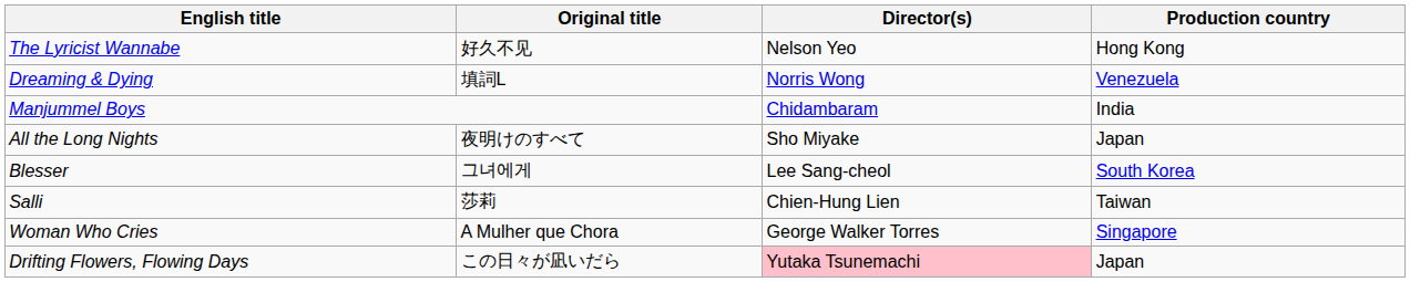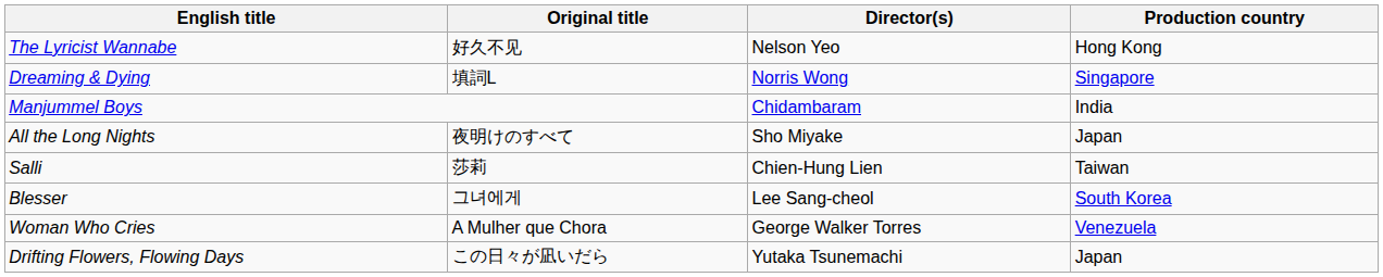Dreaming & Dying | Production country: Venezuela -> Singapore
rows swapped: Blesser <-> Salli
Woman Who Cries | Production country: Singapore -> Venezuela
Drifting Flowers, Flowing Days | Director(s): pink background -> no background
